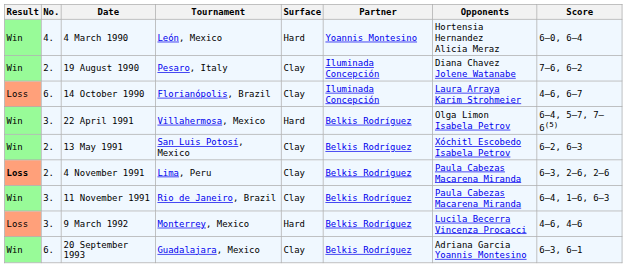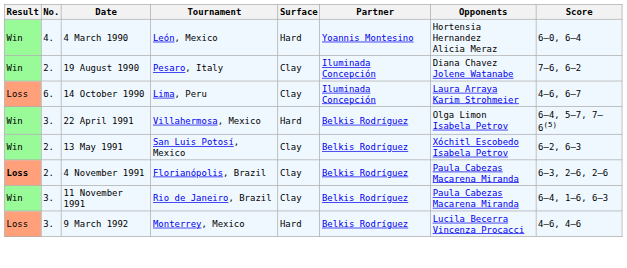14 October 1990 | Tournament: Florianópolis, Brazil -> Lima, Peru
4 November 1991 | Tournament: Lima, Peru -> Florianópolis, Brazil
- row: Win | 6. | 20 September 1993 | Guadalajara, Mexico | Clay | Belkis Rodríguez | Adriana Garcia Yoannis Montesino | 6–3, 6–1
